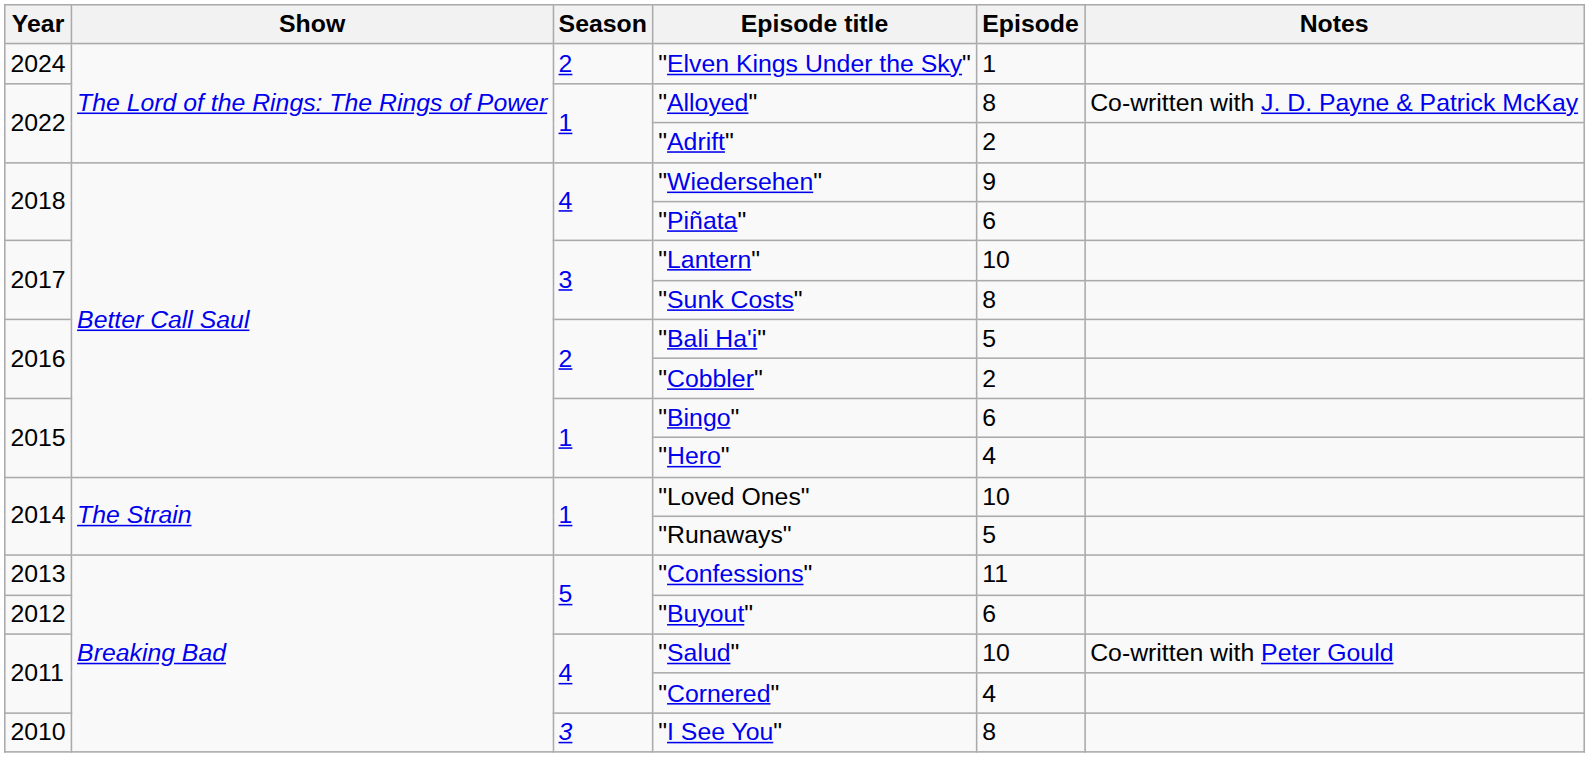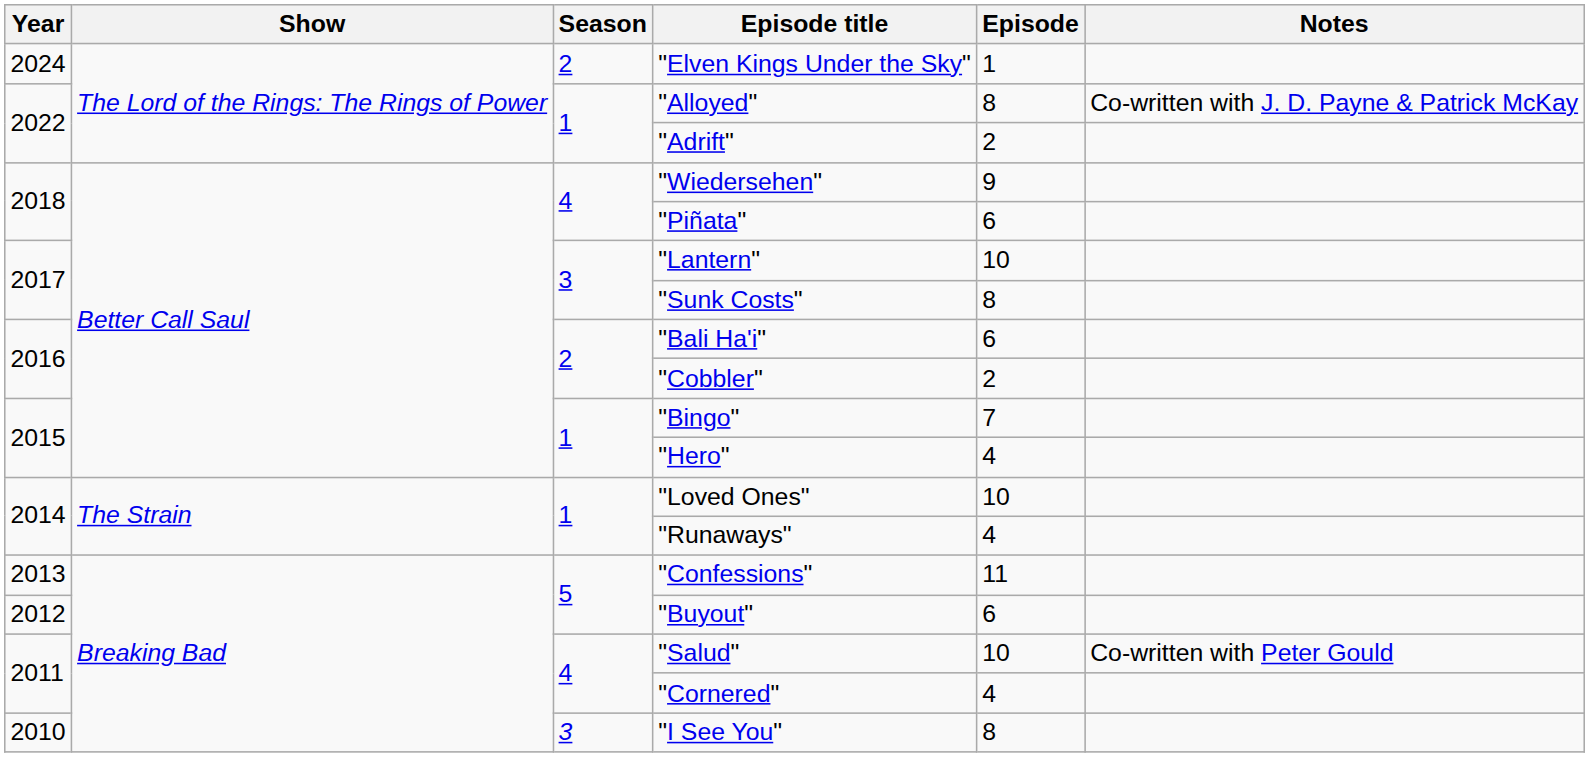"Bali Ha'i" | Episode: 5 -> 6
"Bingo" | Episode: 6 -> 7
"Runaways" | Episode: 5 -> 4
